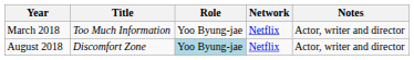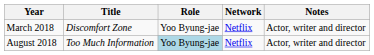March 2018 | Title: Too Much Information -> Discomfort Zone
August 2018 | Title: Discomfort Zone -> Too Much Information
